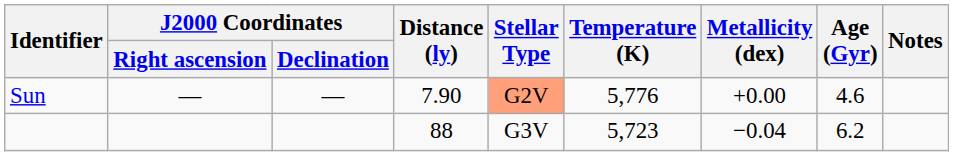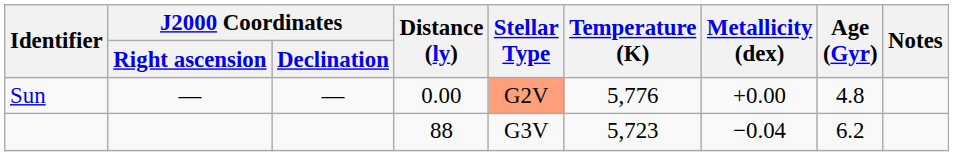Sun | Distance (ly): 7.90 -> 0.00
Sun | Age (Gyr): 4.6 -> 4.8
